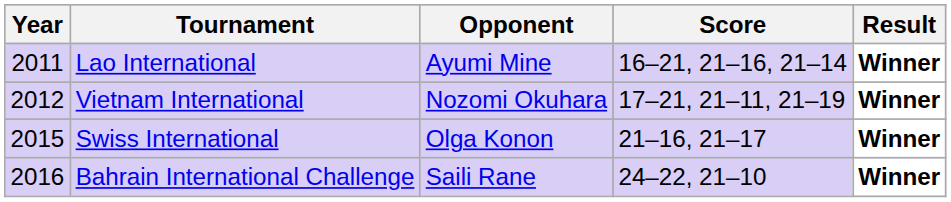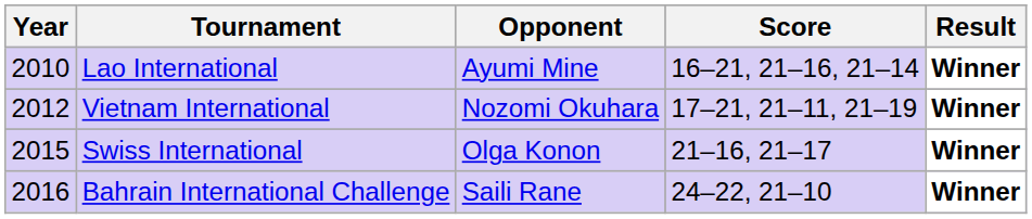Lao International | Year: 2011 -> 2010
